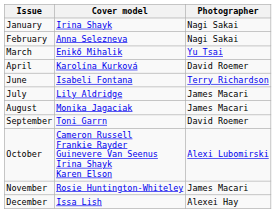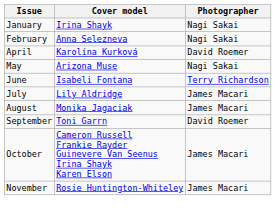- row: March | Enikő Mihalik | Yu Tsai
+ row: May | Arizona Muse | Nagi Sakai
October | Photographer: Alexi Lubomirski -> James Macari
- row: December | Issa Lish | Alexei Hay
